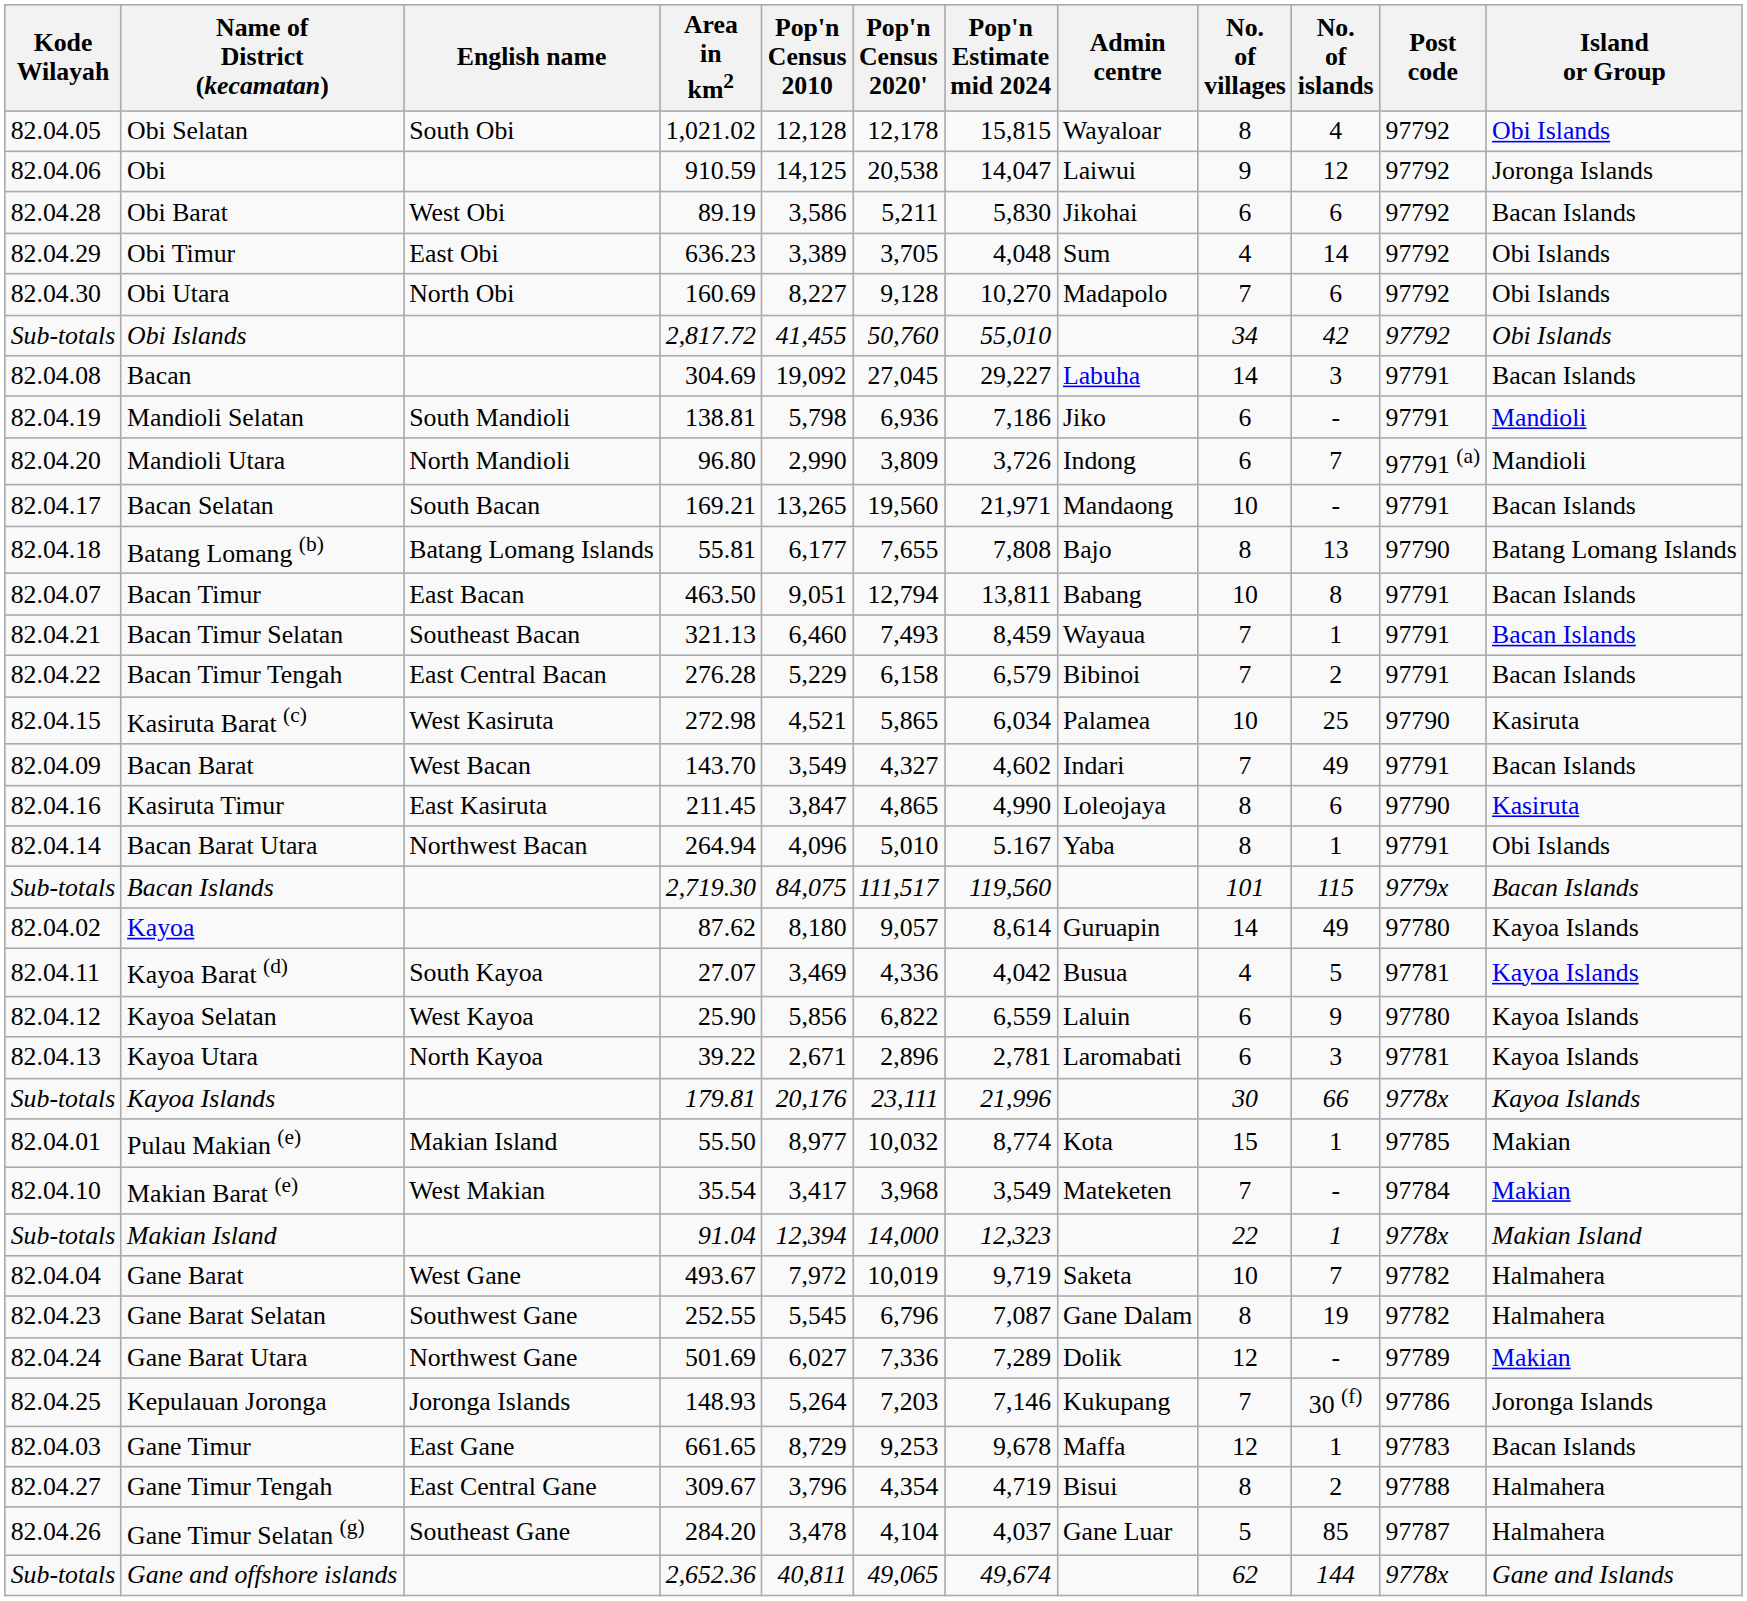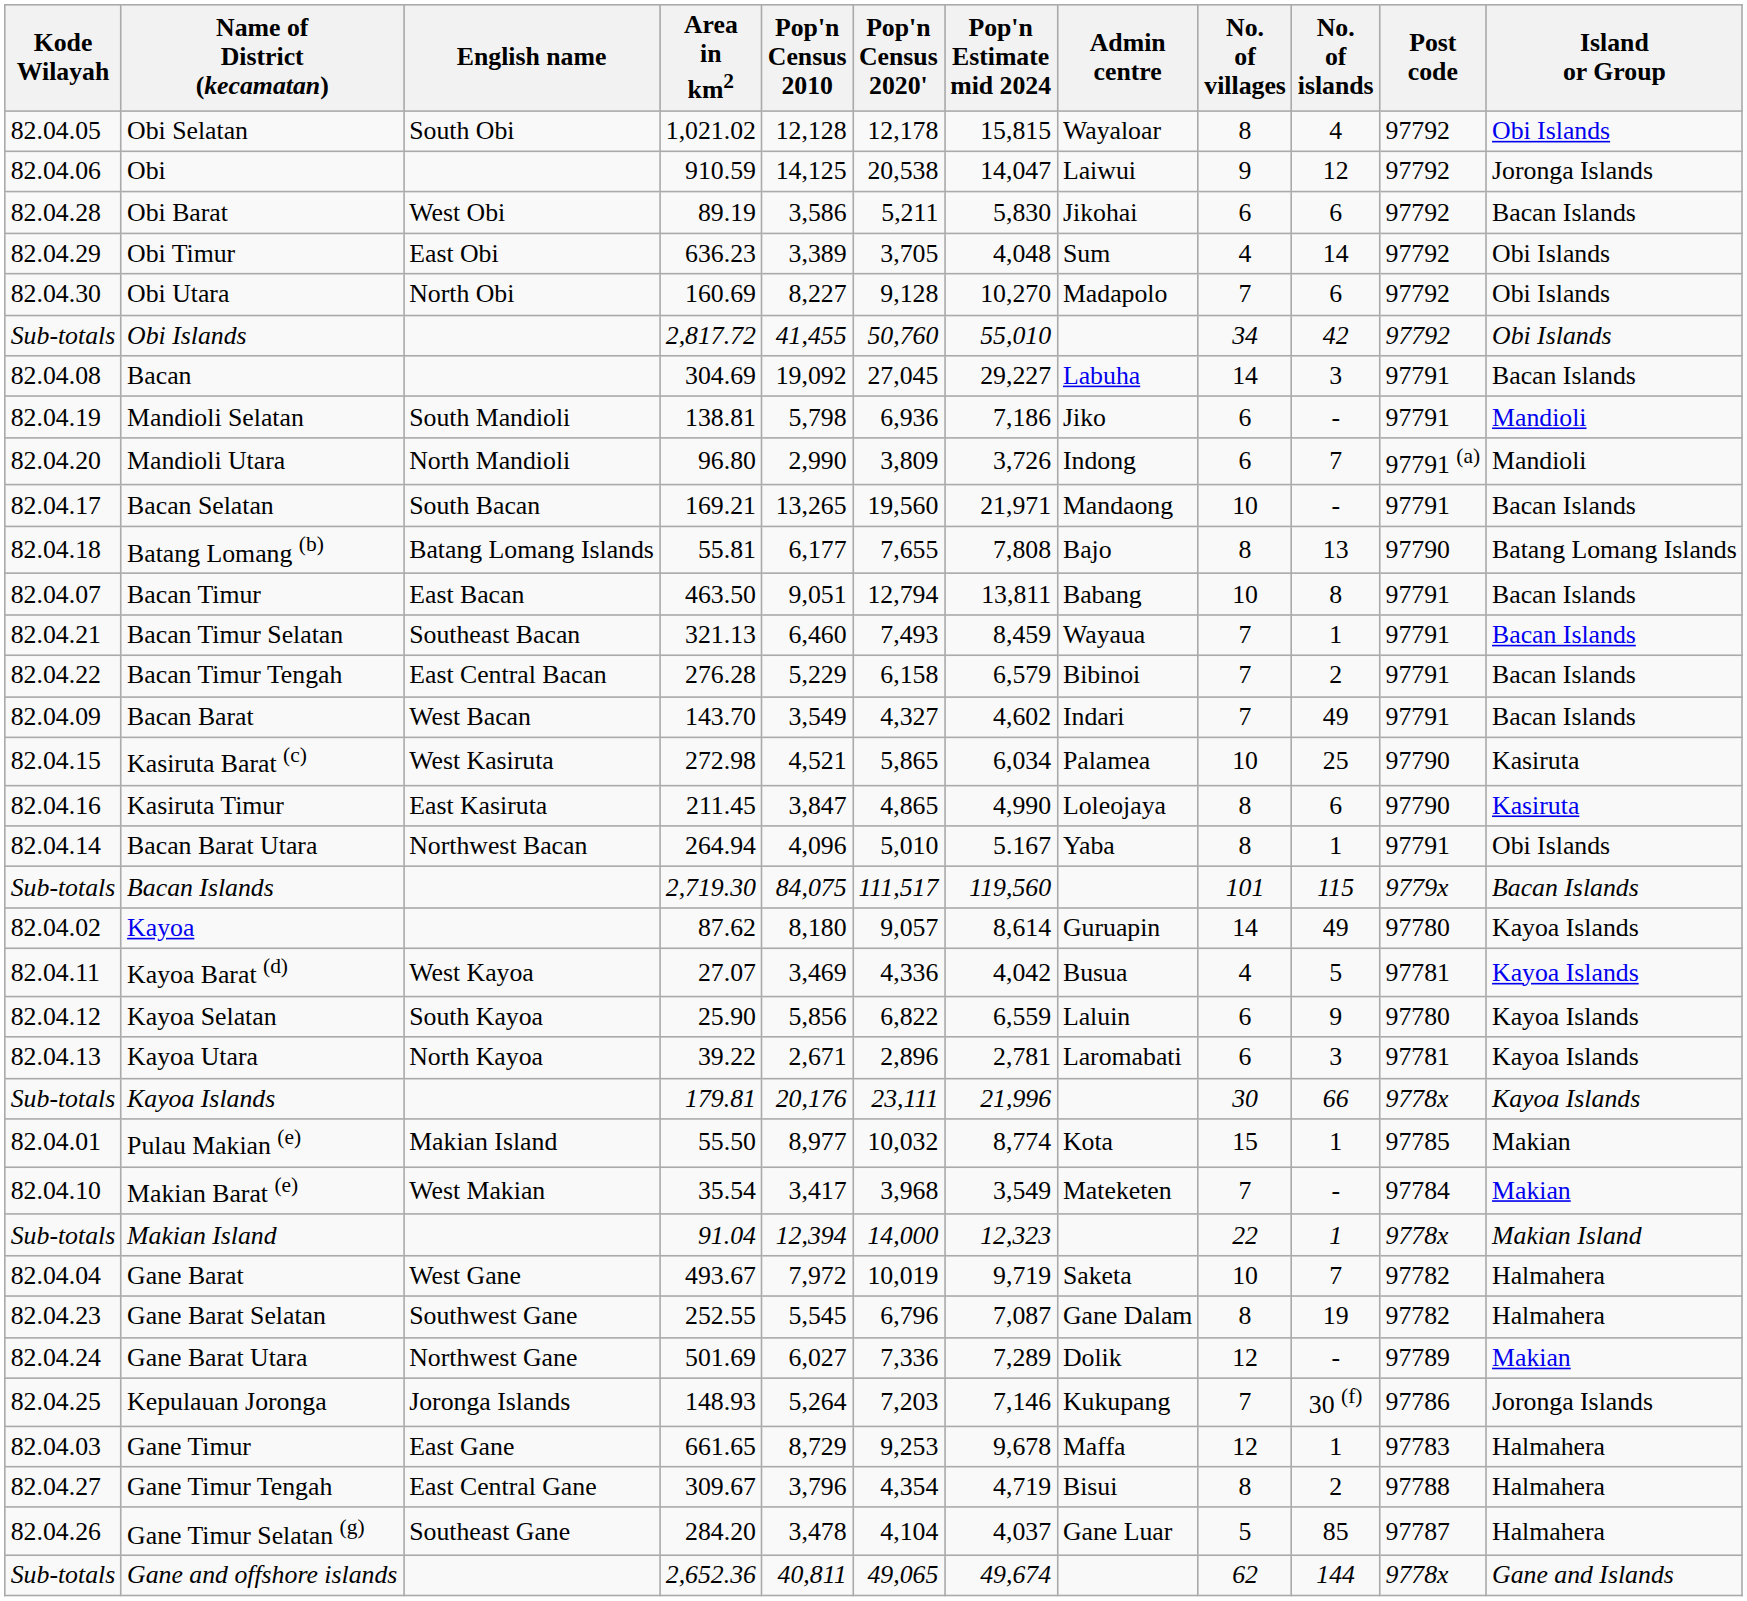rows swapped: Bacan Barat <-> Kasiruta Barat (c)
Kayoa Barat (d) | English name: South Kayoa -> West Kayoa
Kayoa Selatan | English name: West Kayoa -> South Kayoa
Gane Timur | Island or Group: Bacan Islands -> Halmahera
